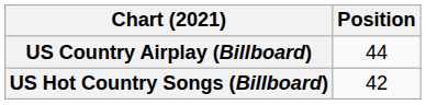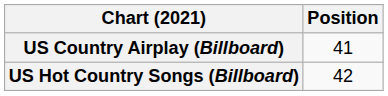US Country Airplay (Billboard) | Position: 44 -> 41
